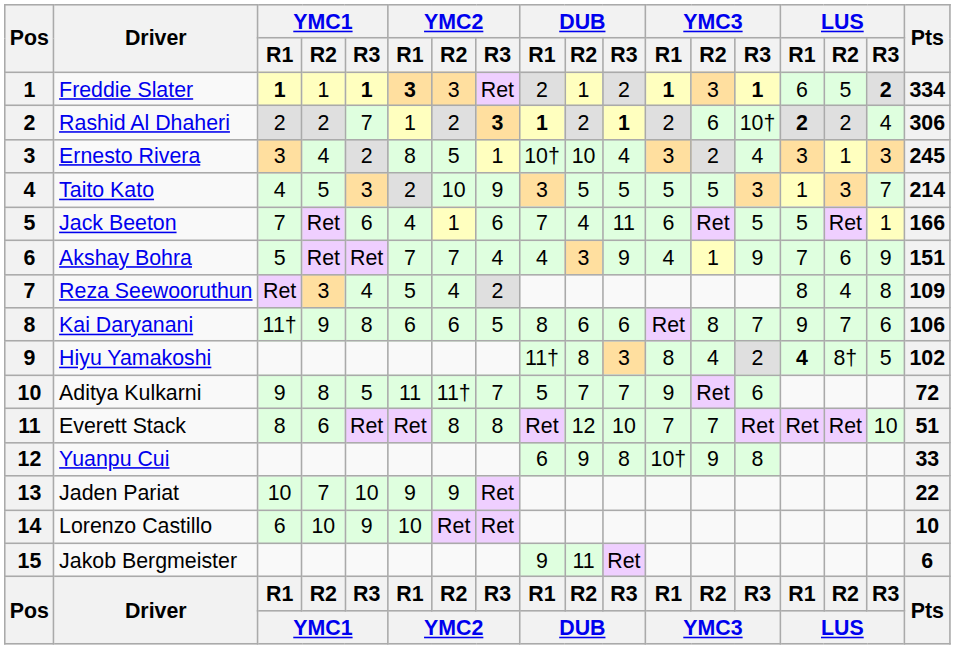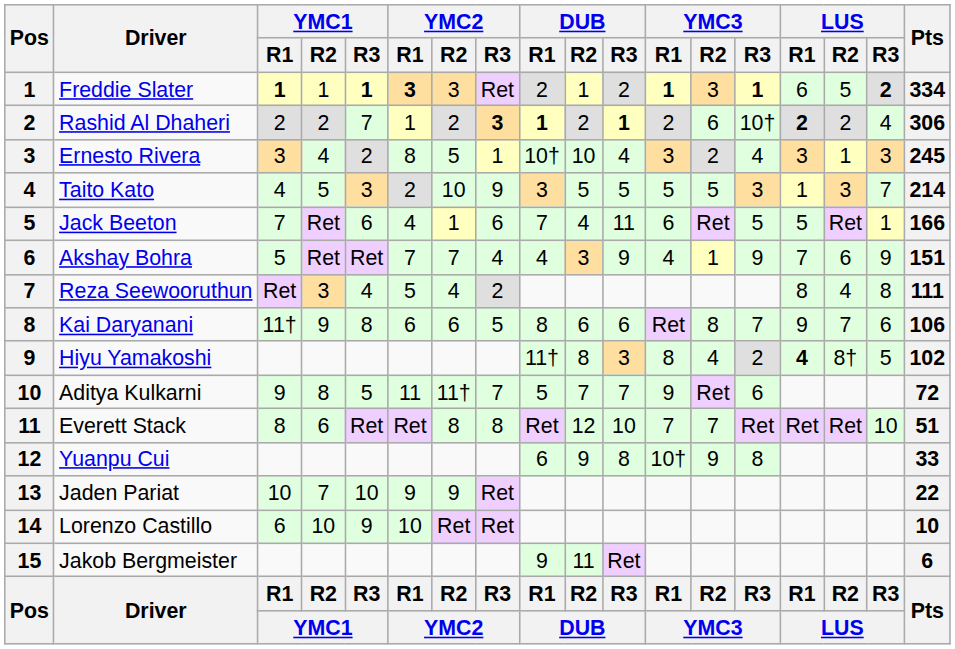Reza Seewooruthun | Pts: 109 -> 111
